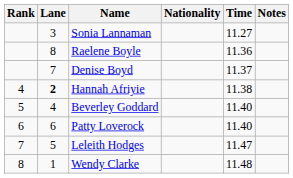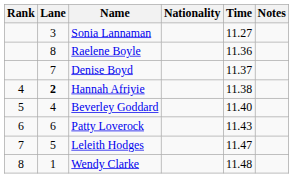Patty Loverock | Time: 11.40 -> 11.43
